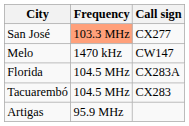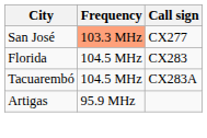- row: Melo | 1470 kHz | CW147
Florida | Call sign: CX283A -> CX283
Tacuarembó | Call sign: CX283 -> CX283A
